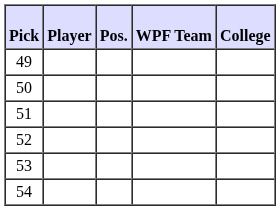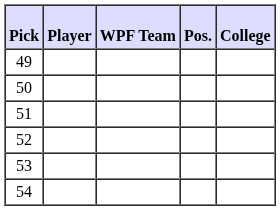columns swapped: Pos. <-> WPF Team
